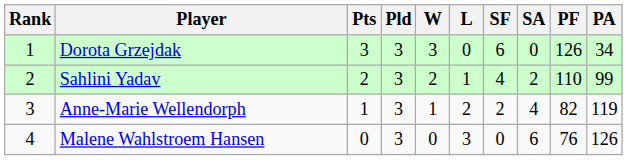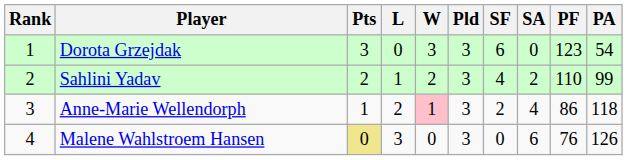columns swapped: Pld <-> L
Dorota Grzejdak | PF: 126 -> 123
Dorota Grzejdak | PA: 34 -> 54
Anne-Marie Wellendorph | W: no background -> pink background
Anne-Marie Wellendorph | PF: 82 -> 86
Anne-Marie Wellendorph | PA: 119 -> 118
Malene Wahlstroem Hansen | Pts: no background -> khaki background
